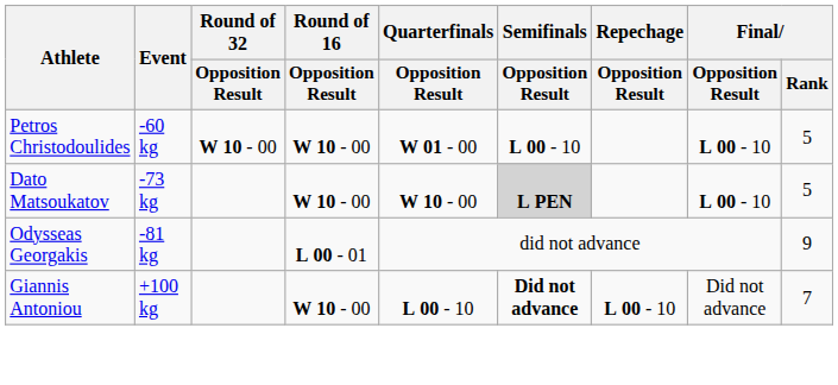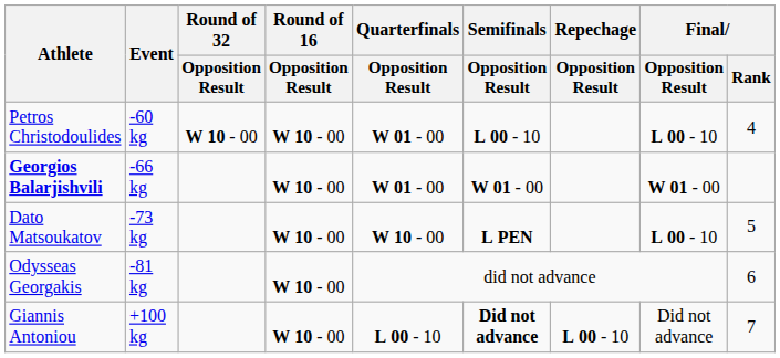Petros Christodoulides | Final / Rank: 5 -> 4
+ row: Georgios Balarjishvili | -66 kg | W 10 - 00 | W 01 - 00 | W 01 - 00 | W 01 - 00
Dato Matsoukatov | Semifinals / Opposition Result: lightgrey background -> no background
Odysseas Georgakis | Round of 16 / Opposition Result: L 00 - 01 -> W 10 - 00
Odysseas Georgakis | Final / Rank: 9 -> 6
